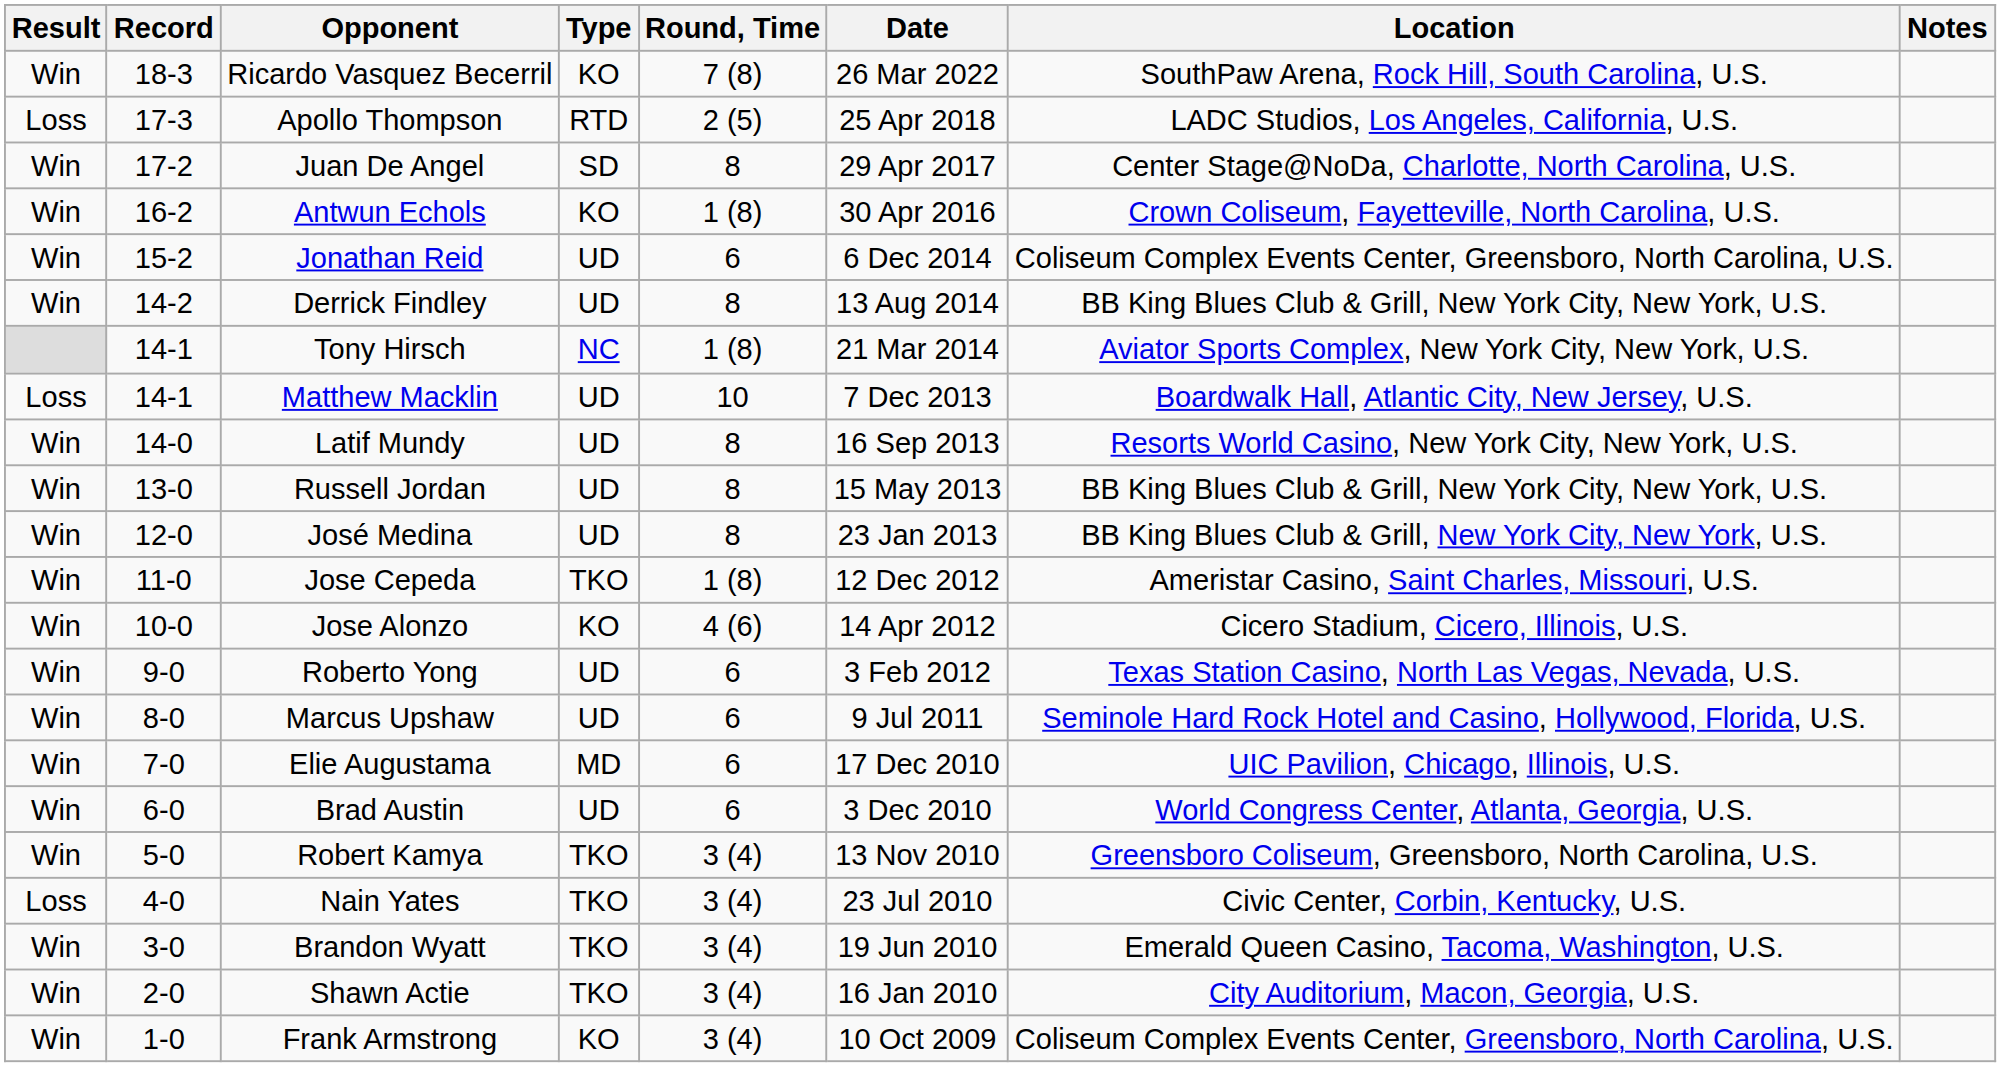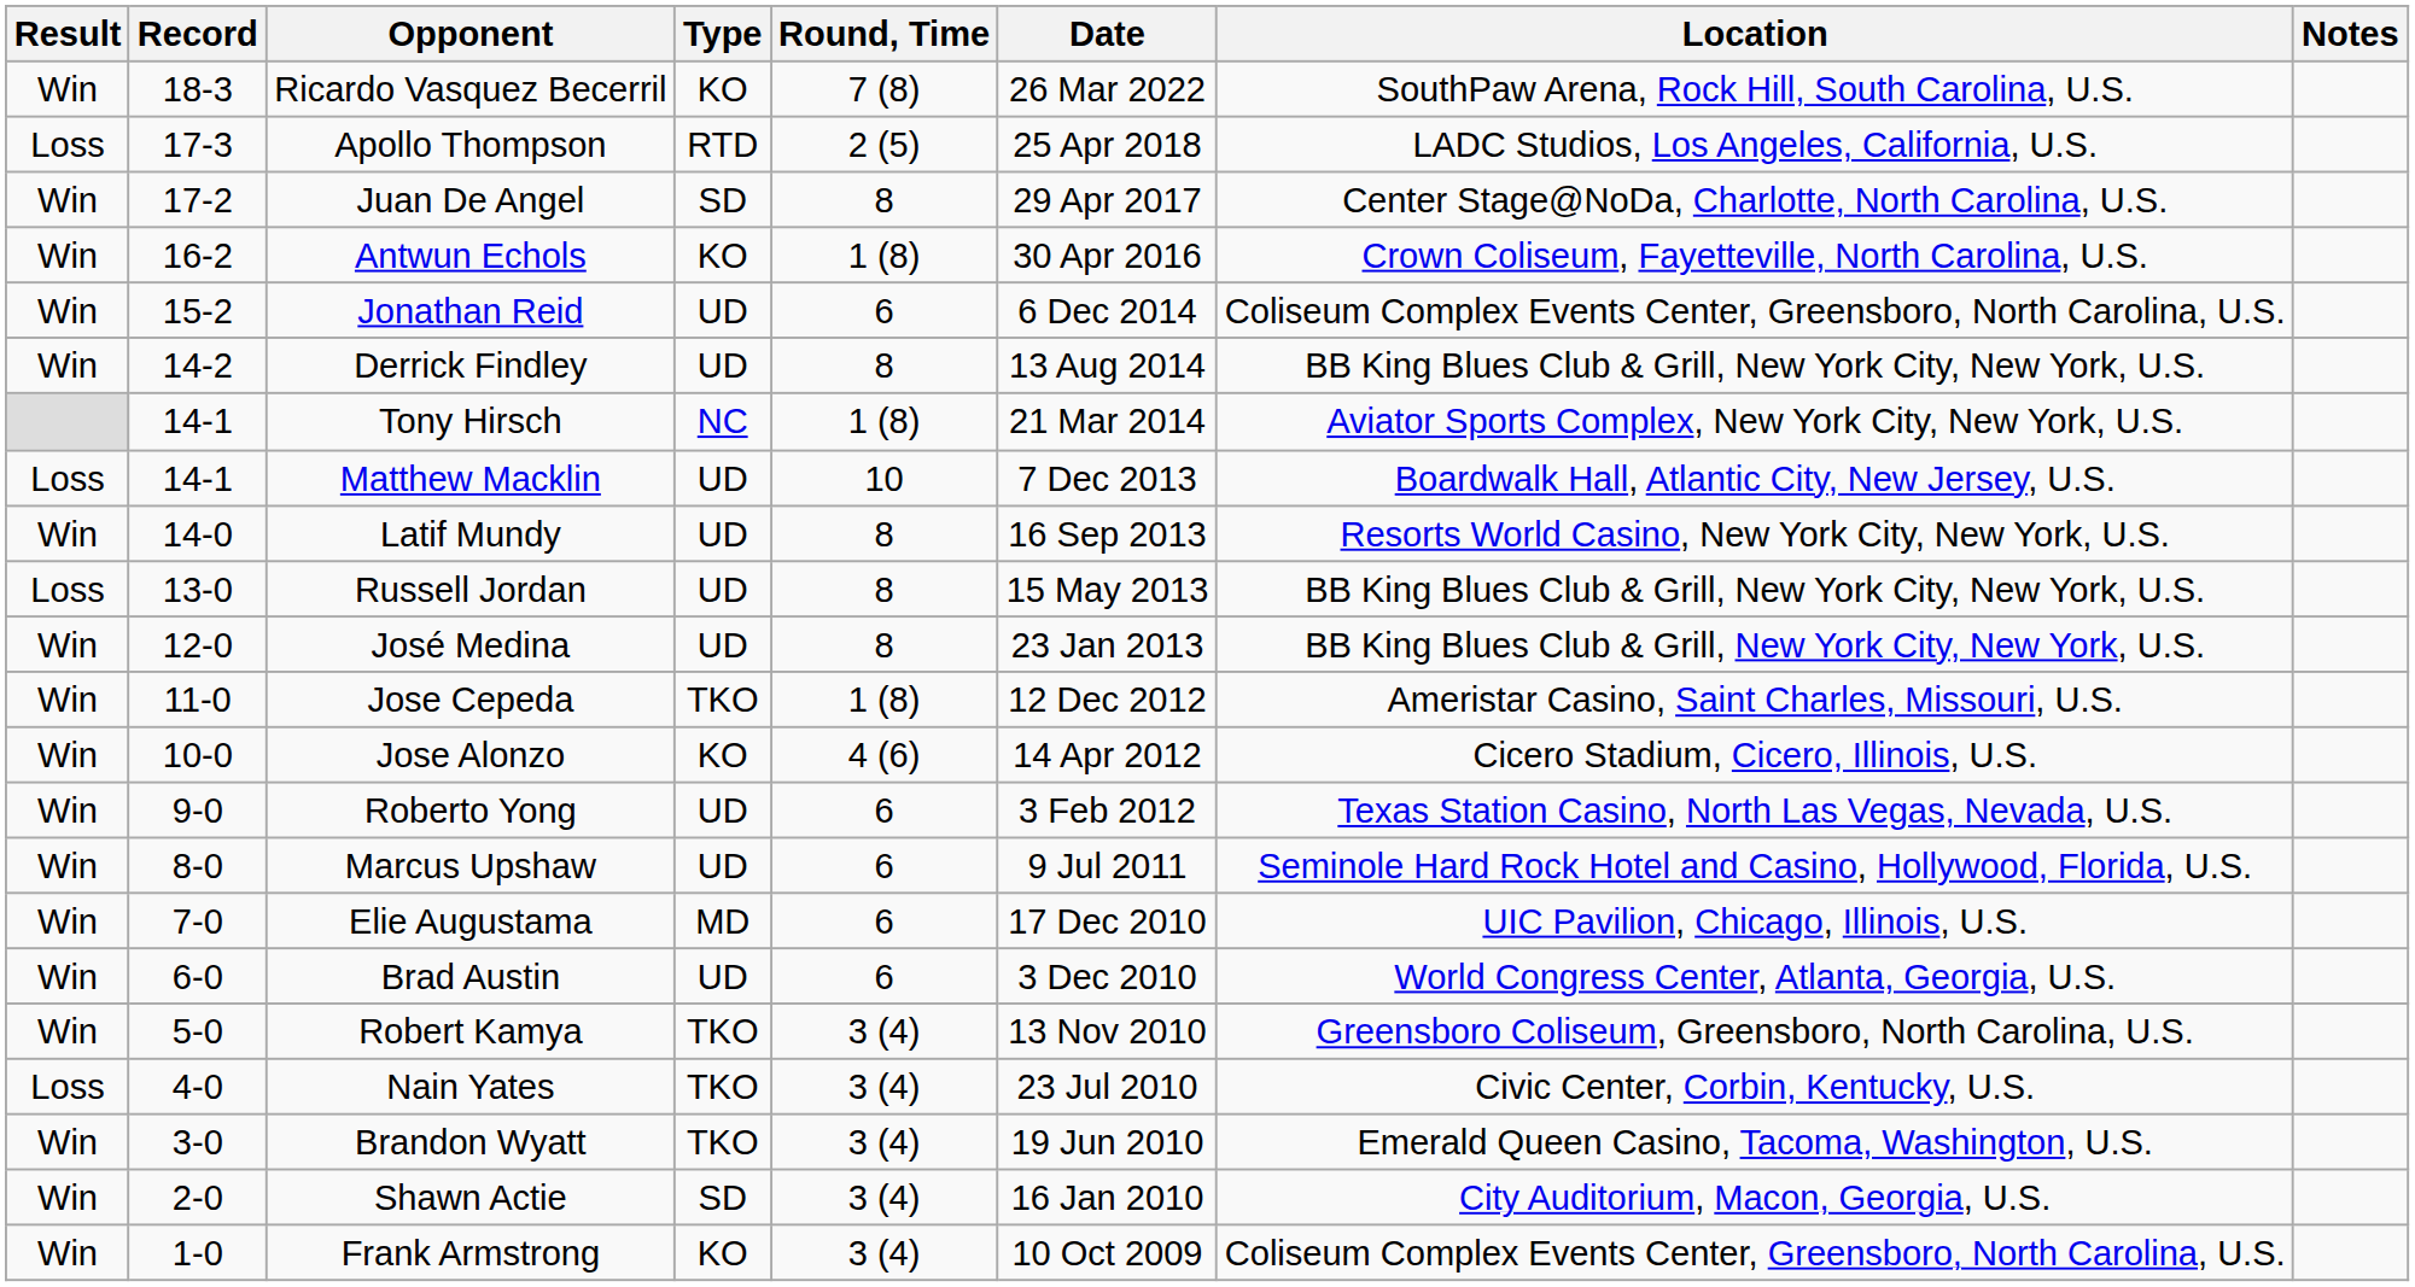Russell Jordan | Result: Win -> Loss
Shawn Actie | Type: TKO -> SD
